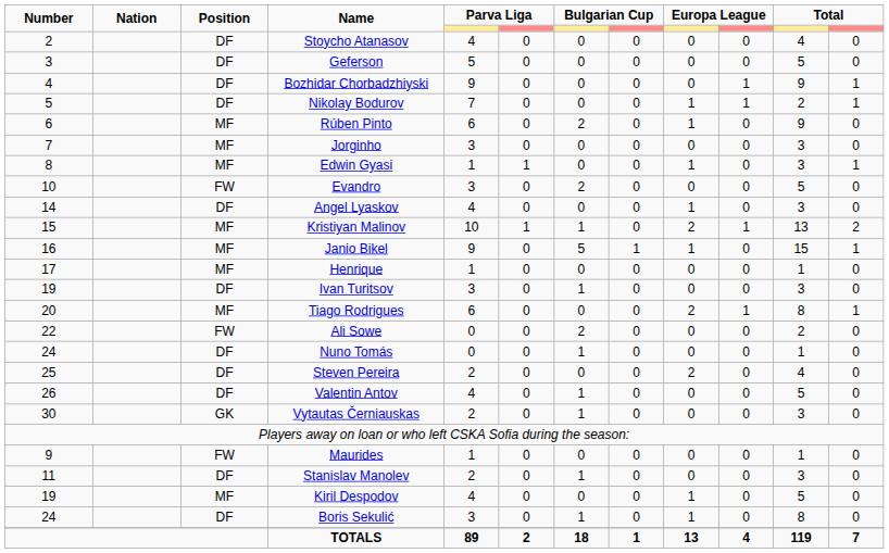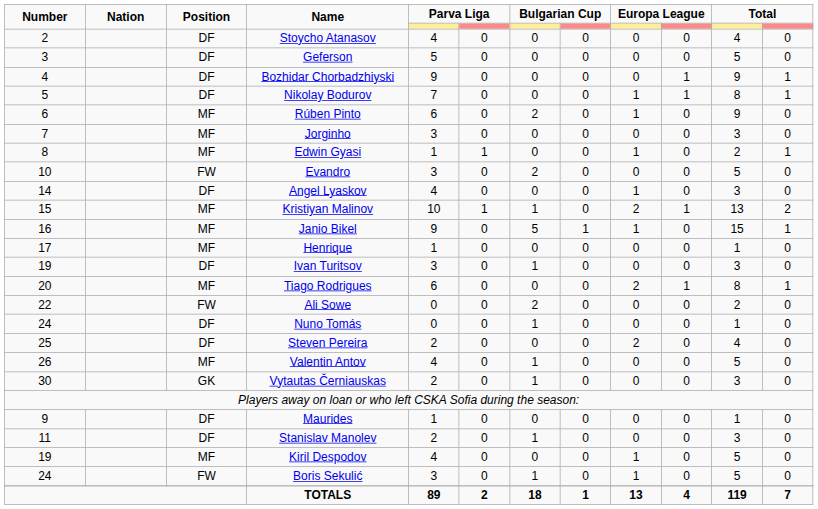Nikolay Bodurov | column 11: 2 -> 8
Edwin Gyasi | column 11: 3 -> 2
Valentin Antov | Position: DF -> MF
Maurides | Position: FW -> DF
Boris Sekulić | Position: DF -> FW
Boris Sekulić | column 11: 8 -> 5
